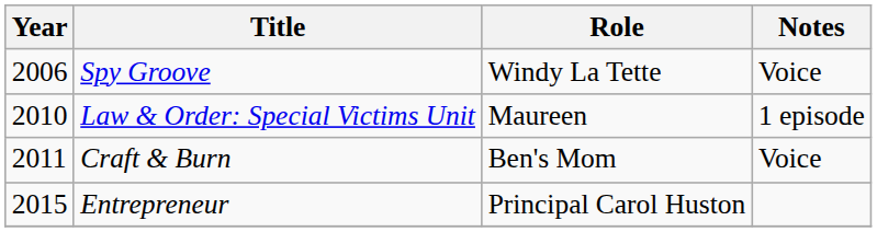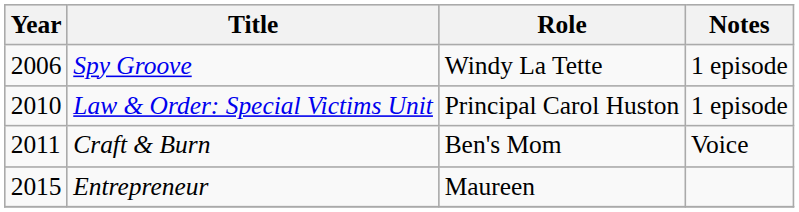Spy Groove | Notes: Voice -> 1 episode
Law & Order: Special Victims Unit | Role: Maureen -> Principal Carol Huston
Entrepreneur | Role: Principal Carol Huston -> Maureen
